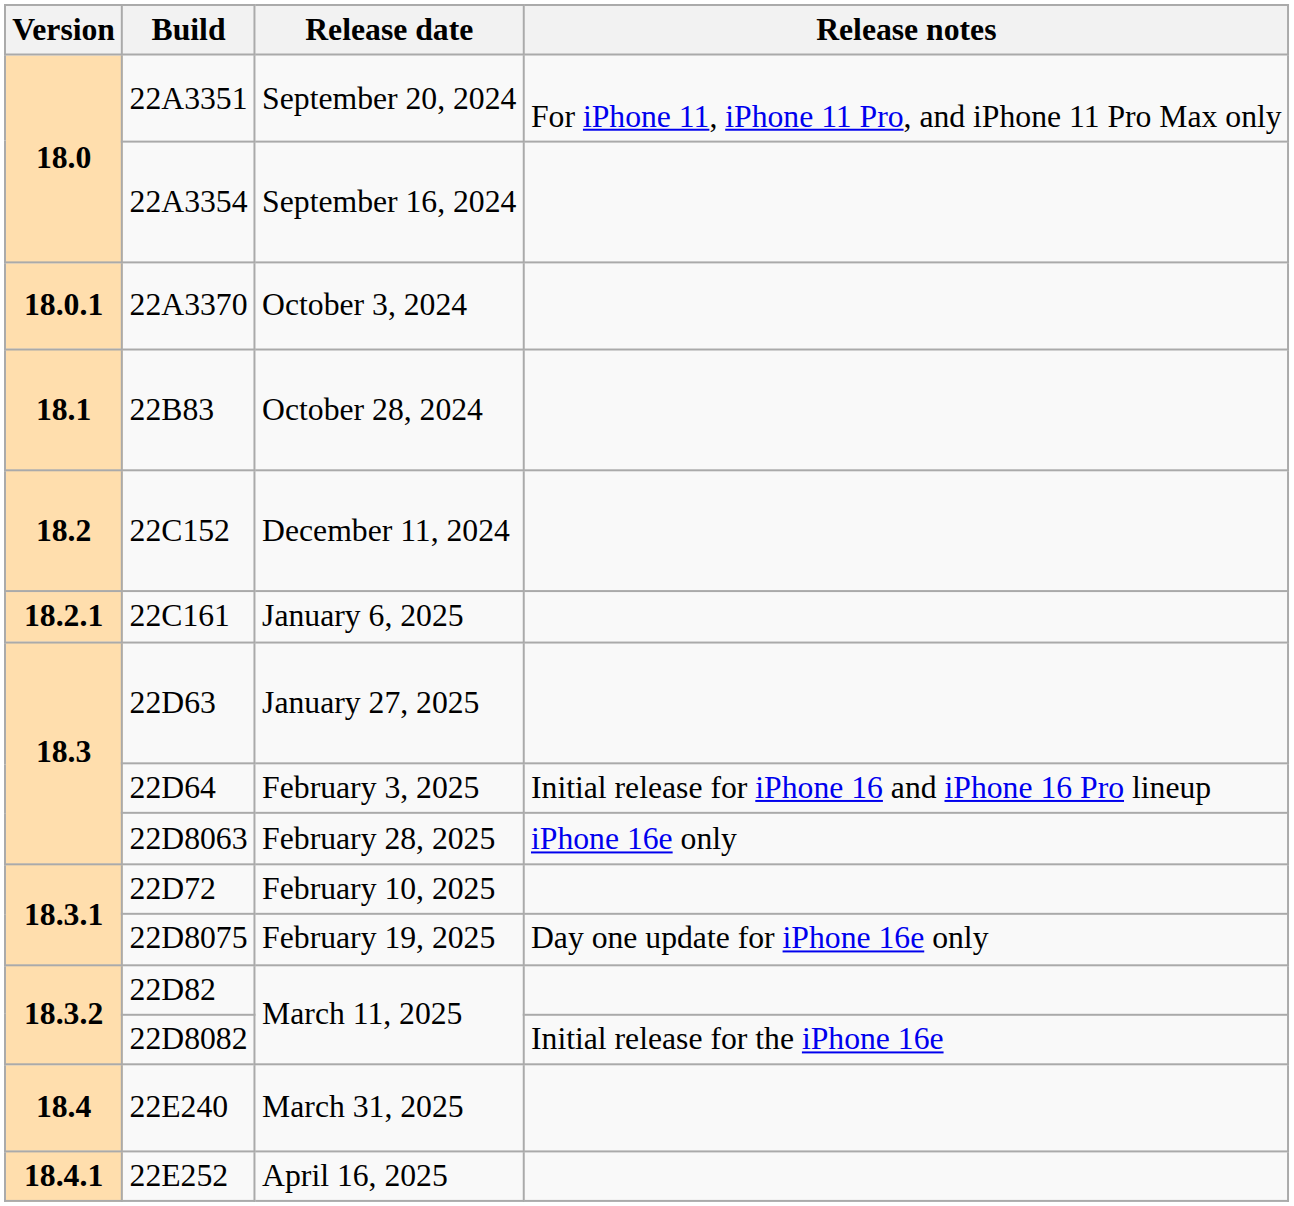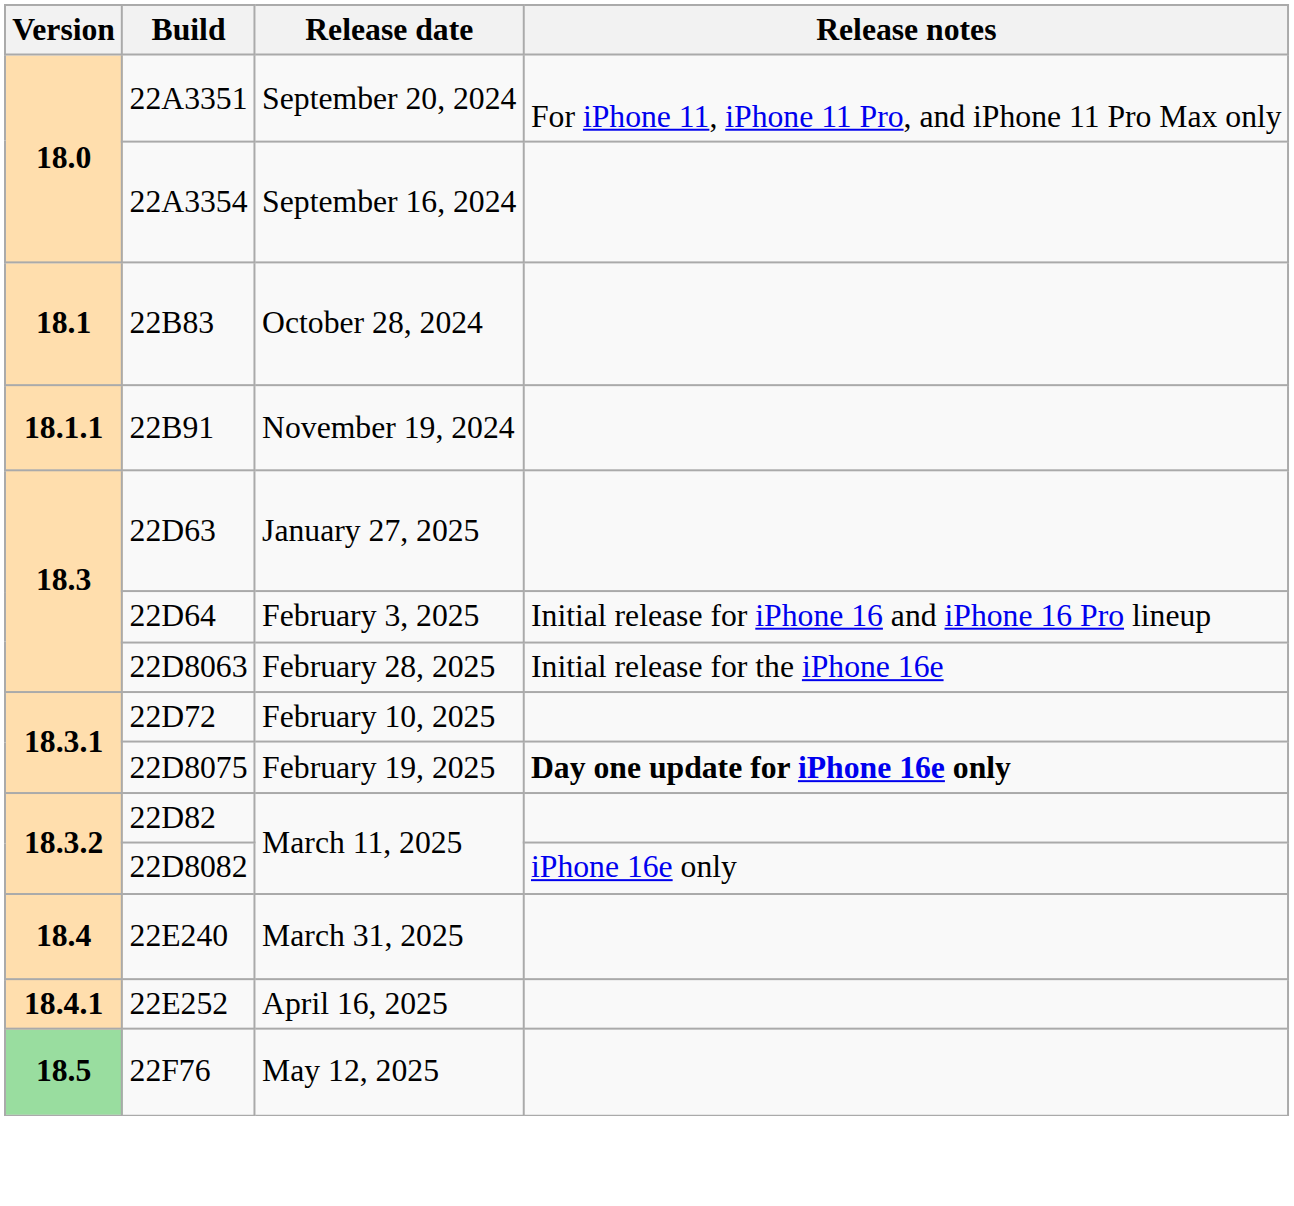- row: 18.0.1 | 22A3370 | October 3, 2024
+ row: 18.1.1 | 22B91 | November 19, 2024
- row: 18.2 | 22C152 | December 11, 2024
- row: 18.2.1 | 22C161 | January 6, 2025
February 28, 2025 | Release notes: iPhone 16e only -> Initial release for the iPhone 16e
February 19, 2025 | Release notes: normal -> bold
22D8082 / March 11, 2025 | Release notes: Initial release for the iPhone 16e -> iPhone 16e only
+ row: 18.5 | 22F76 | May 12, 2025
